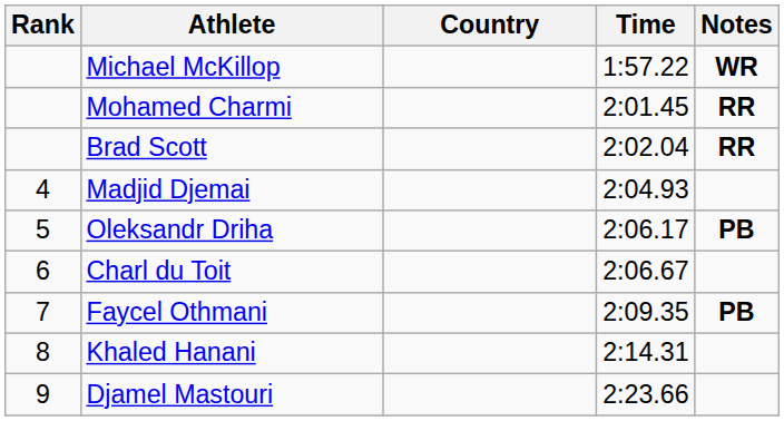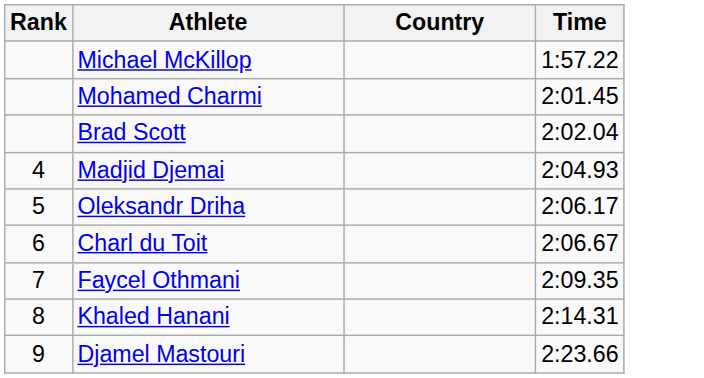- column: Notes | WR | RR | RR | PB | PB
